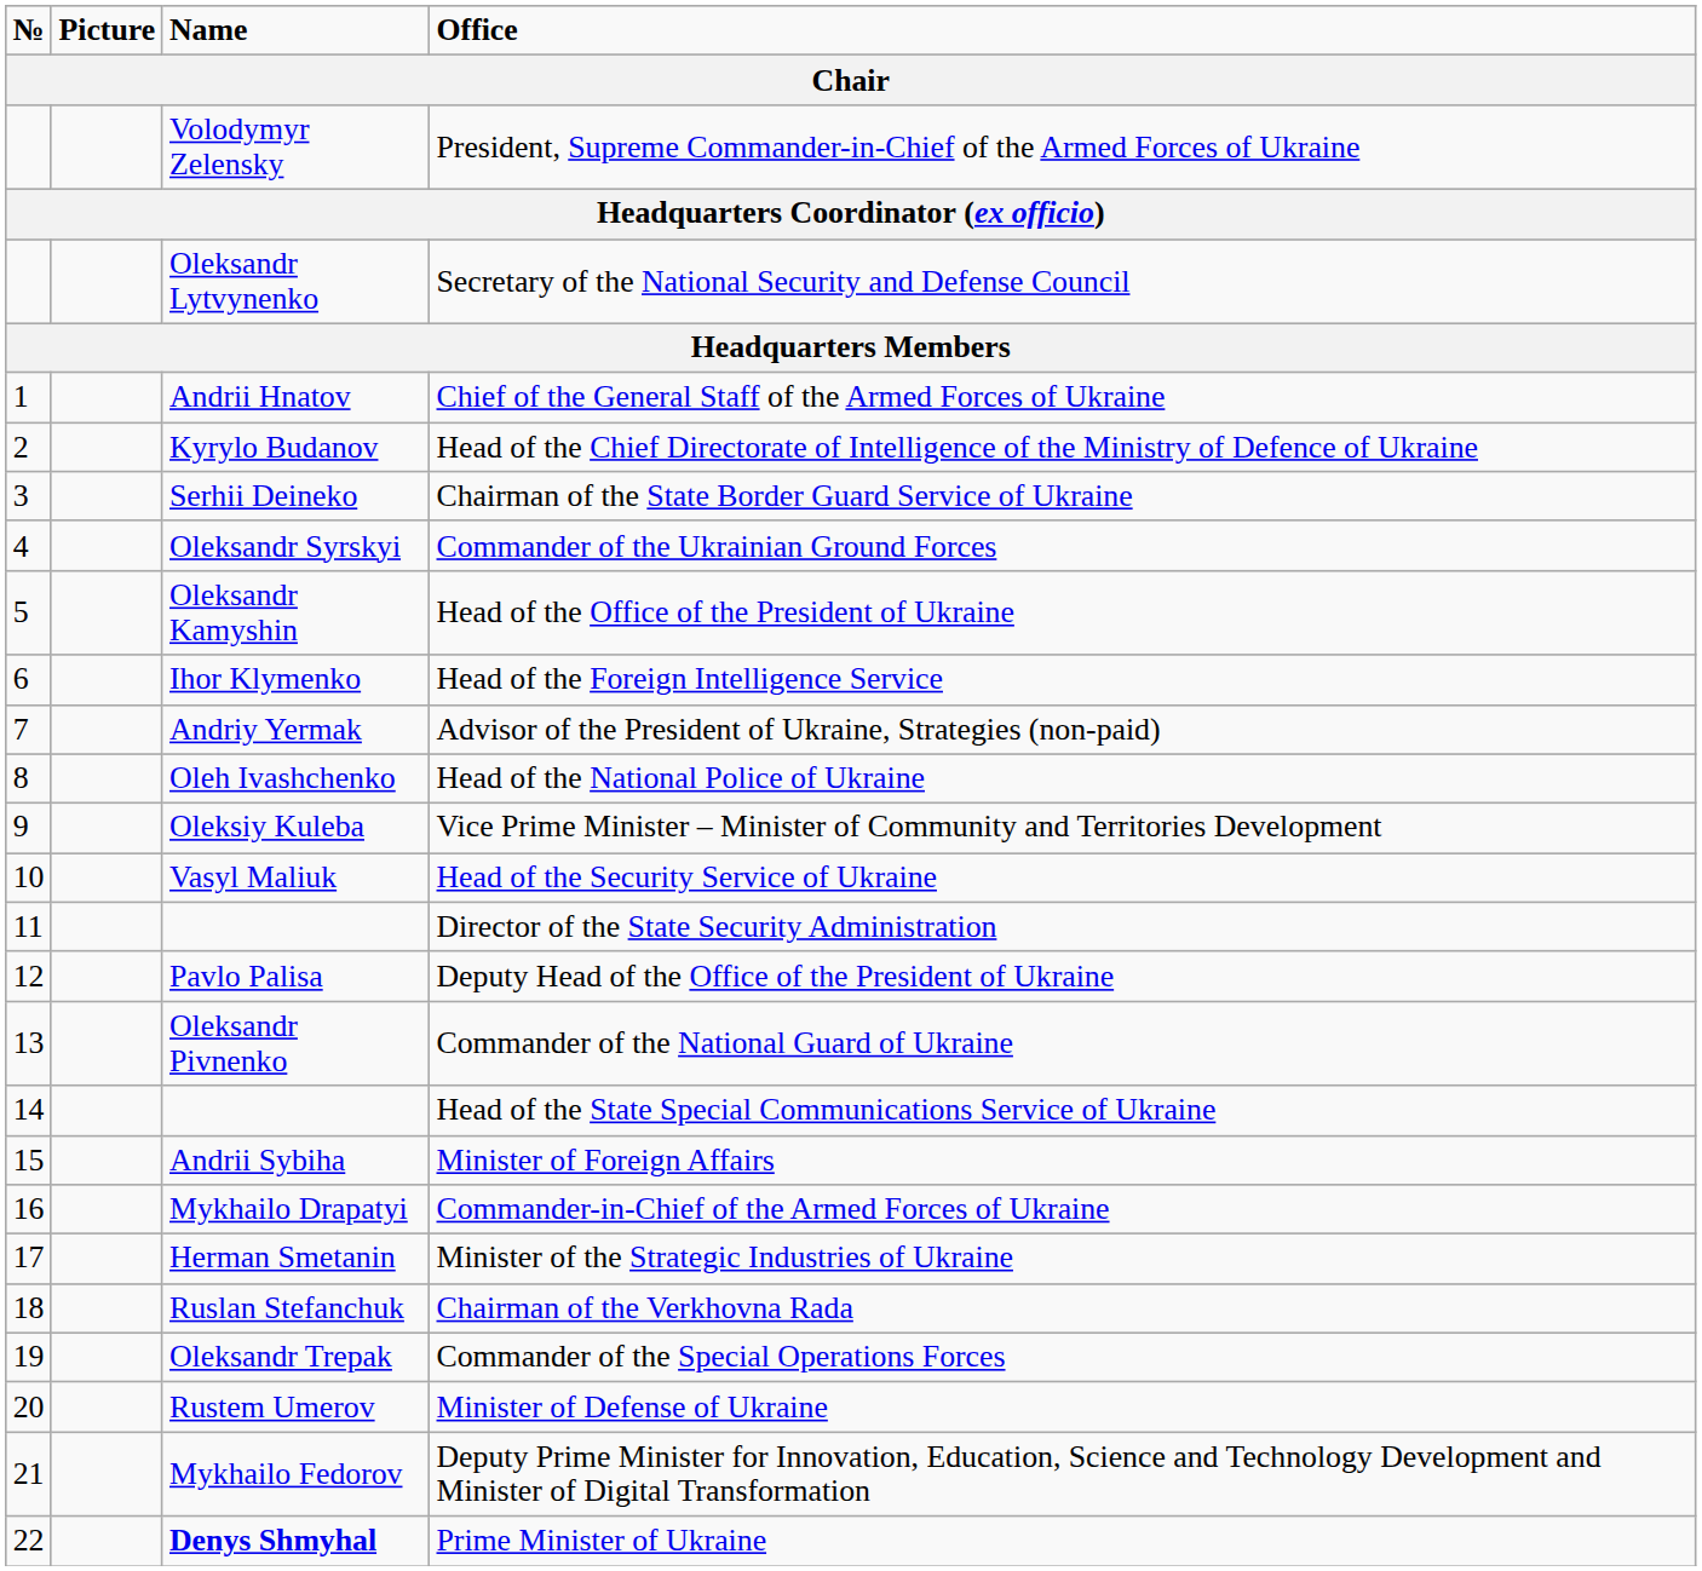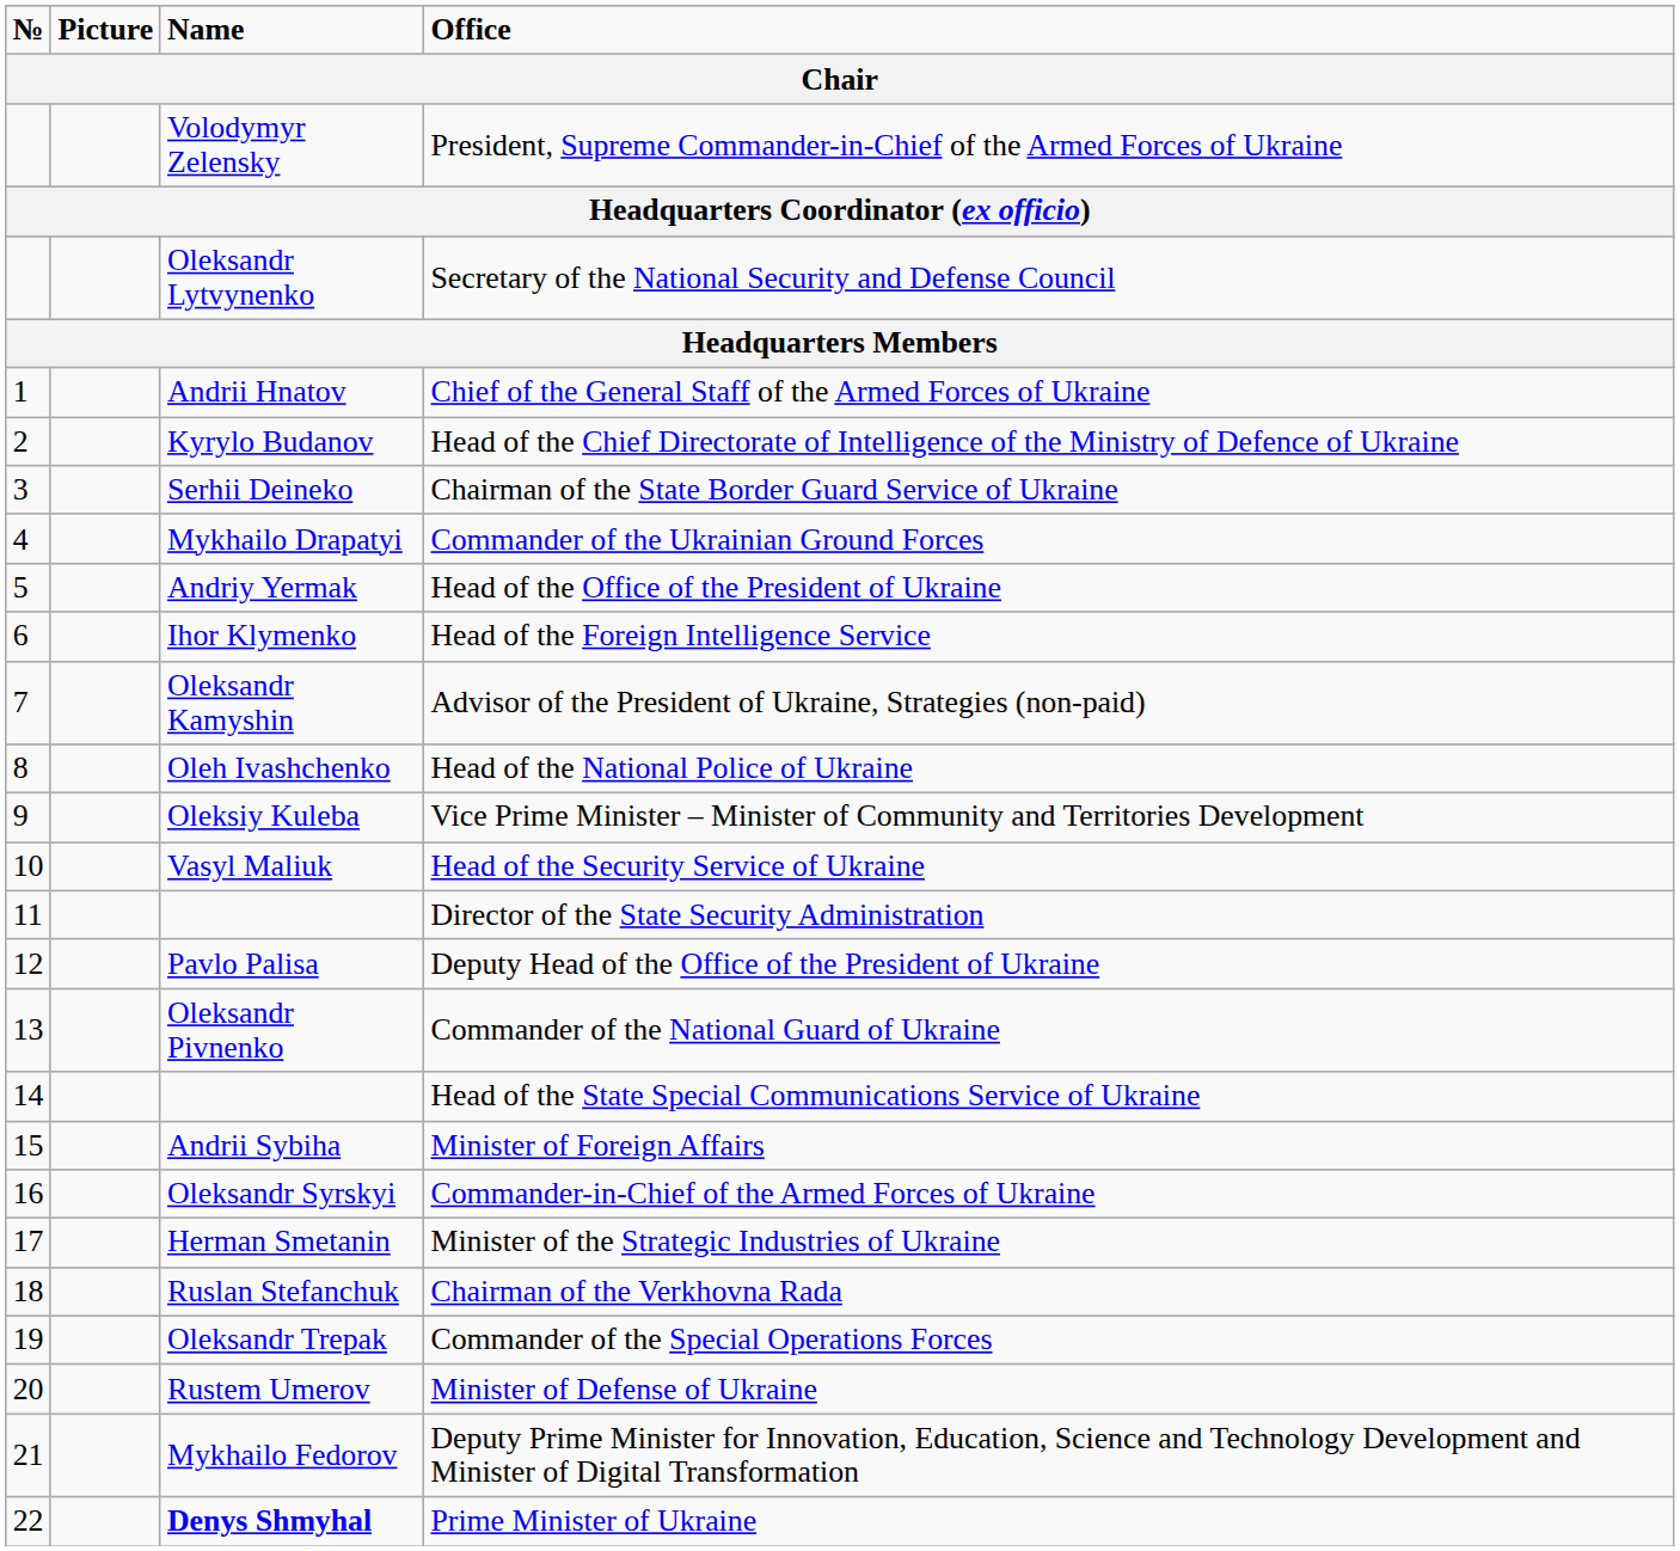Commander of the Ukrainian Ground Forces | Name: Oleksandr Syrskyi -> Mykhailo Drapatyi
Head of the Office of the President of Ukraine | Name: Oleksandr Kamyshin -> Andriy Yermak
Advisor of the President of Ukraine, Strategies (non-paid) | Name: Andriy Yermak -> Oleksandr Kamyshin
Commander-in-Chief of the Armed Forces of Ukraine | Name: Mykhailo Drapatyi -> Oleksandr Syrskyi
